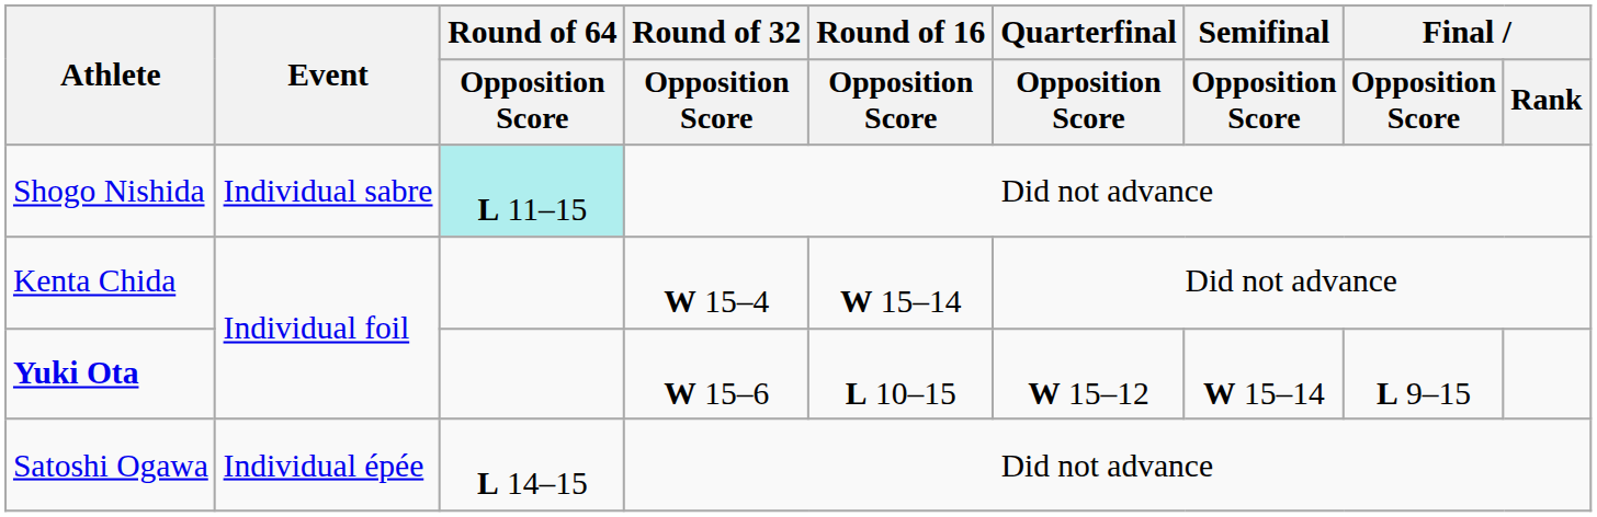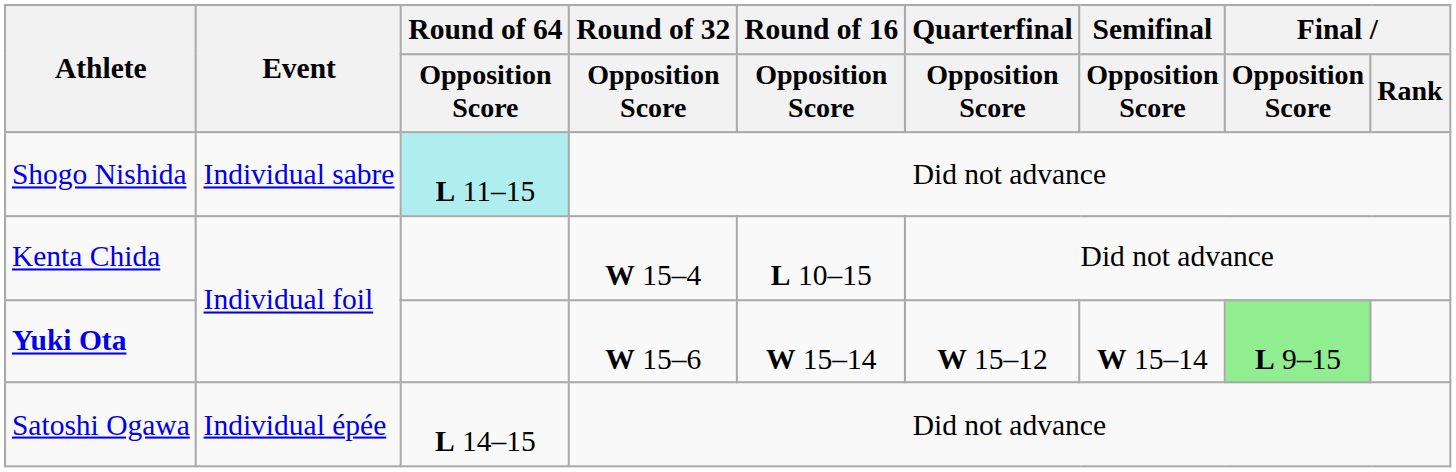Kenta Chida | Round of 16 / Opposition Score: W 15–14 -> L 10–15
Yuki Ota | Round of 16 / Opposition Score: L 10–15 -> W 15–14
Yuki Ota | Final / Opposition Score: no background -> lightgreen background
